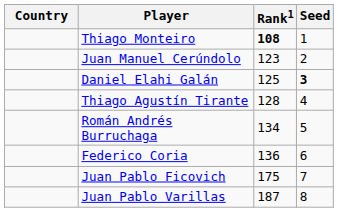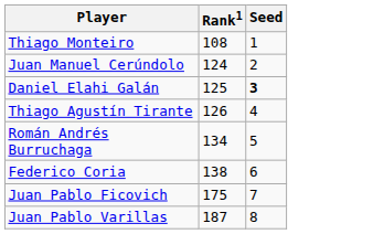- column: Country
Thiago Monteiro | Rank1: bold -> normal
Juan Manuel Cerúndolo | Rank1: 123 -> 124
Thiago Agustín Tirante | Rank1: 128 -> 126
Federico Coria | Rank1: 136 -> 138
